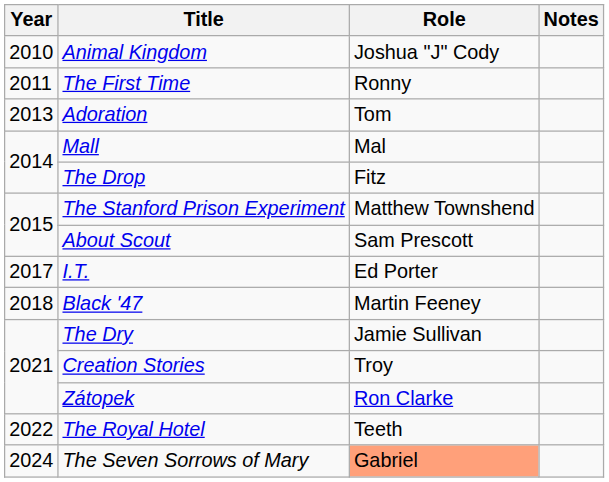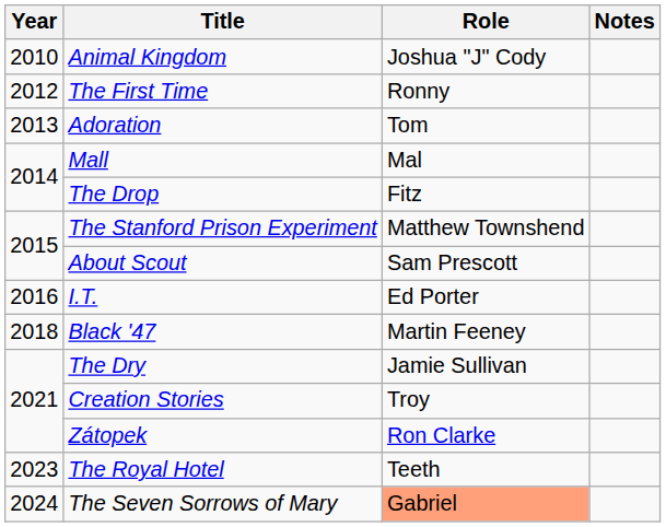The First Time | Year: 2011 -> 2012
I.T. | Year: 2017 -> 2016
The Royal Hotel | Year: 2022 -> 2023
